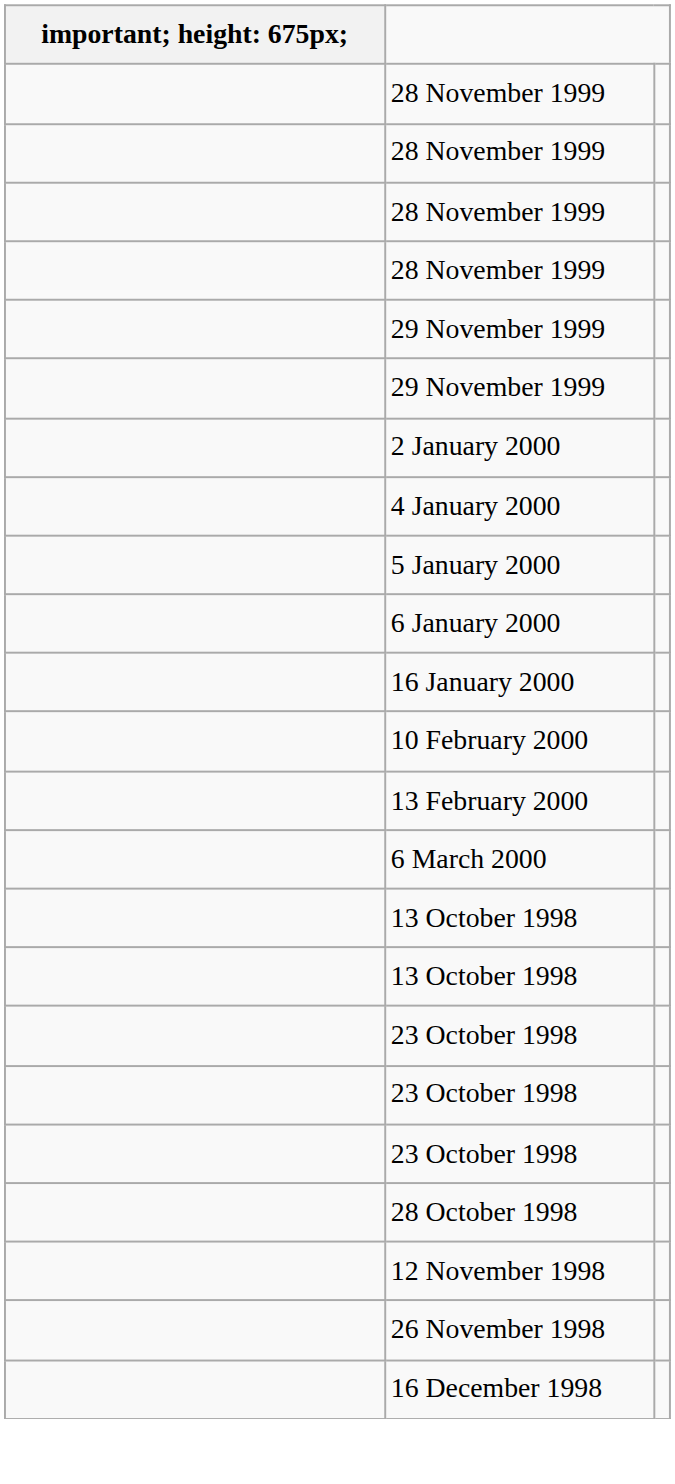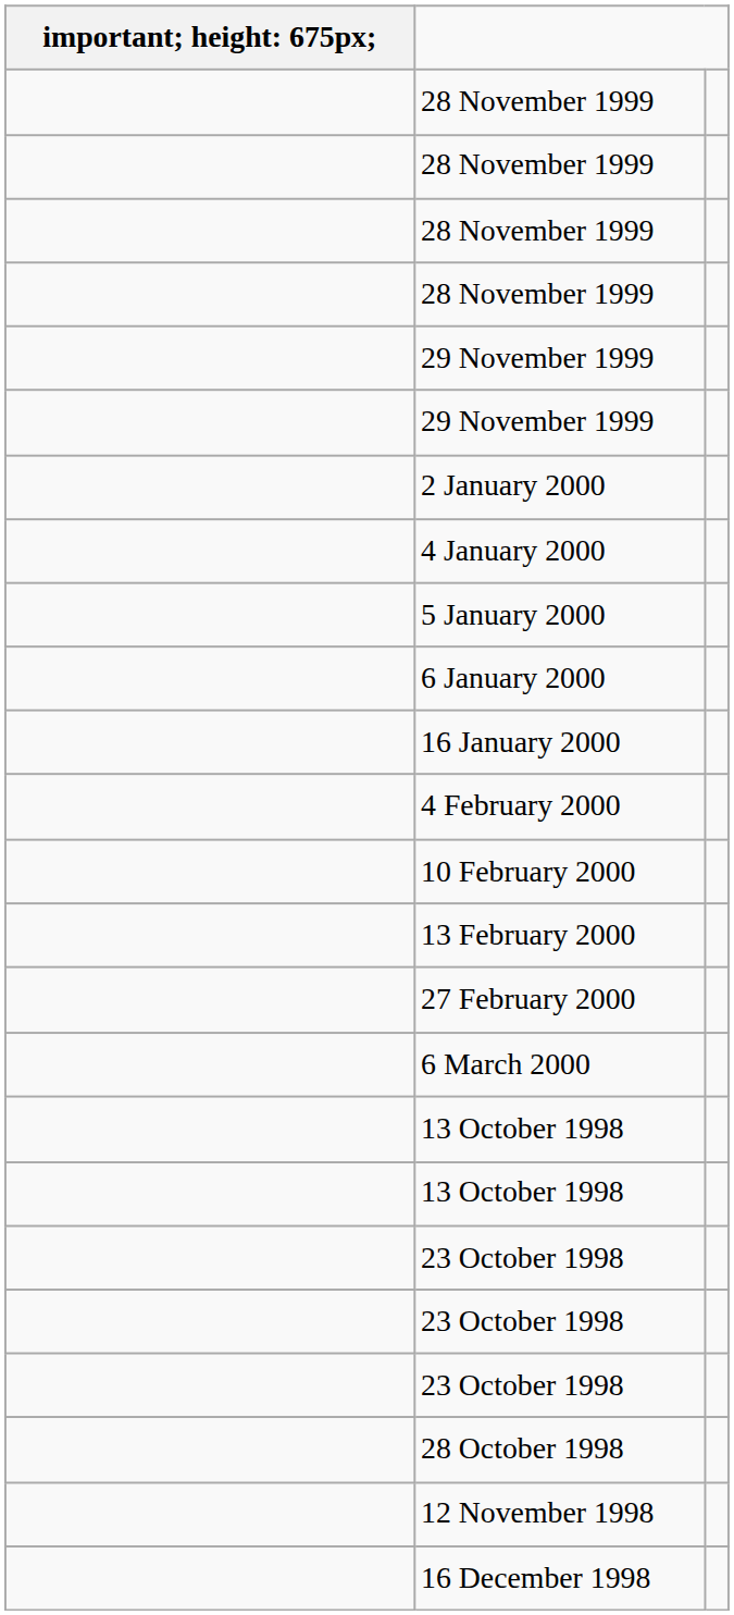+ row: 4 February 2000
+ row: 27 February 2000
- row: 26 November 1998
